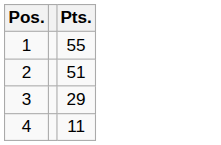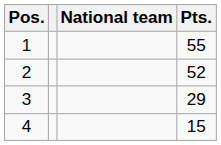+ column: National team
2 | Pts.: 51 -> 52
4 | Pts.: 11 -> 15
